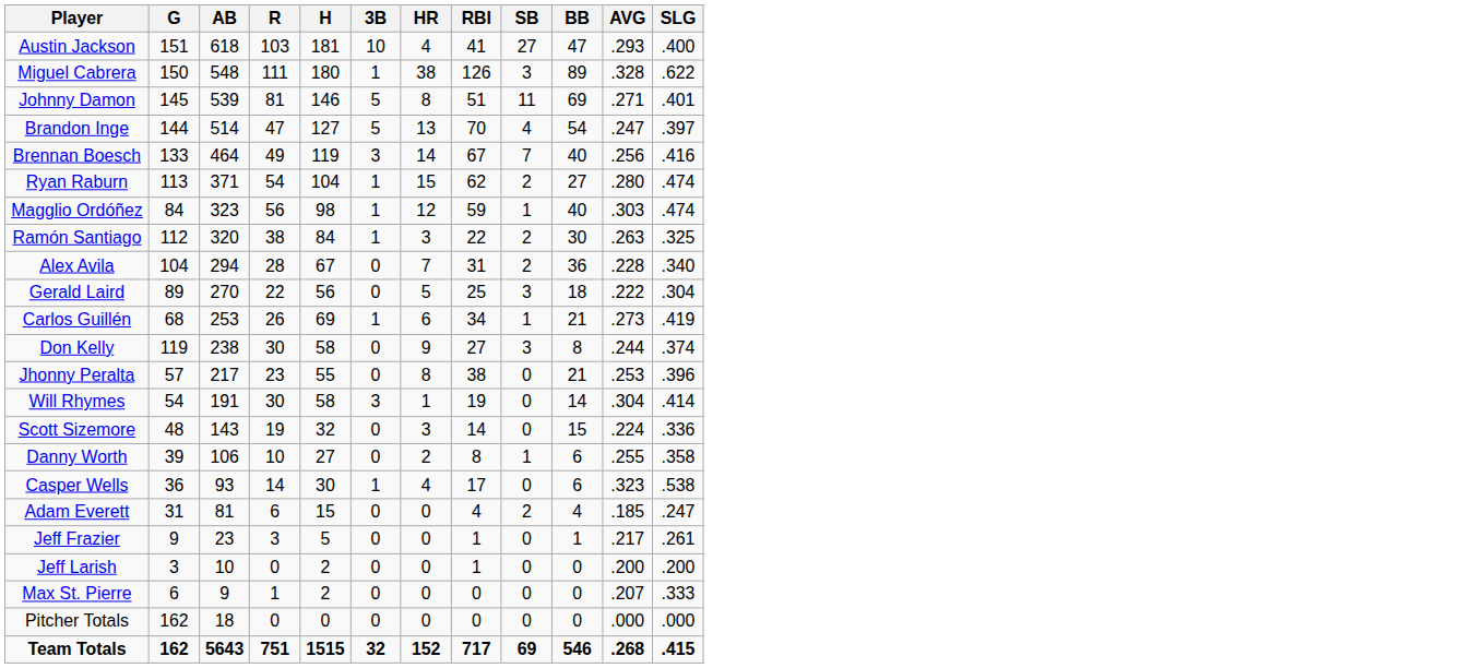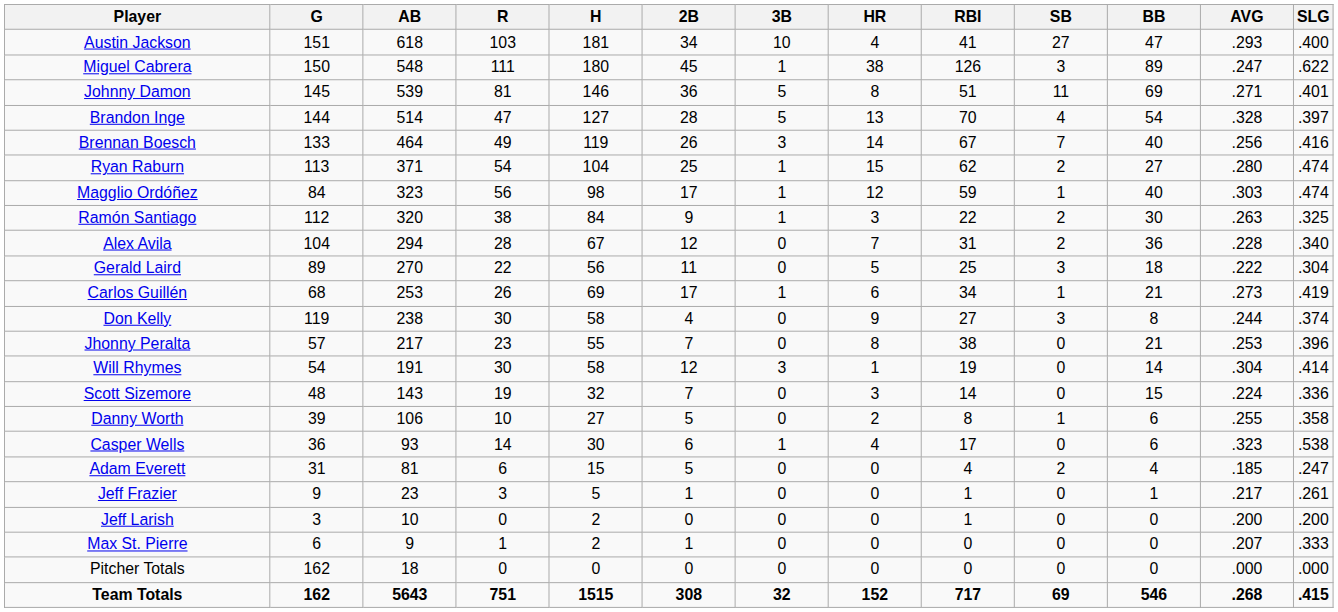+ column: 2B | 34 | 45 | 36 | 28 | 26 | 25 | 17 | 9 | 12 | 11 | 17 | 4 | 7 | 12 | 7 | 5 | 6 | 5 | 1 | 0 | 1 | 0 | 308
Miguel Cabrera | AVG: .328 -> .247
Brandon Inge | AVG: .247 -> .328
